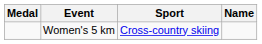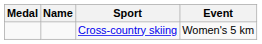columns swapped: Name <-> Event
